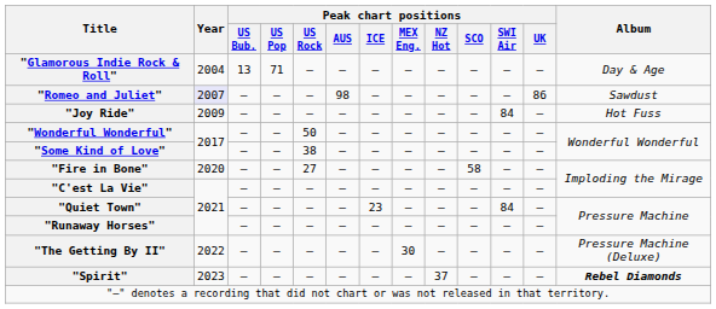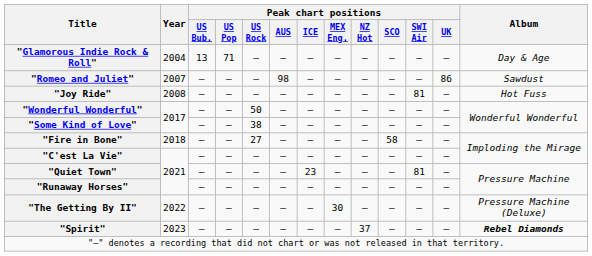"Romeo and Juliet" | Year: lavender background -> no background
"Joy Ride" | Year: 2009 -> 2008
"Joy Ride" | Peak chart positions / SWI Air: 84 -> 81
"Fire in Bone" | Year: 2020 -> 2018
"Quiet Town" | Peak chart positions / SWI Air: 84 -> 81
